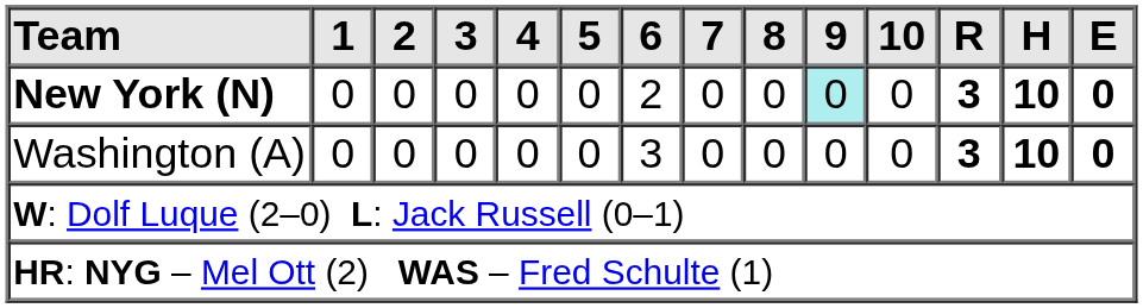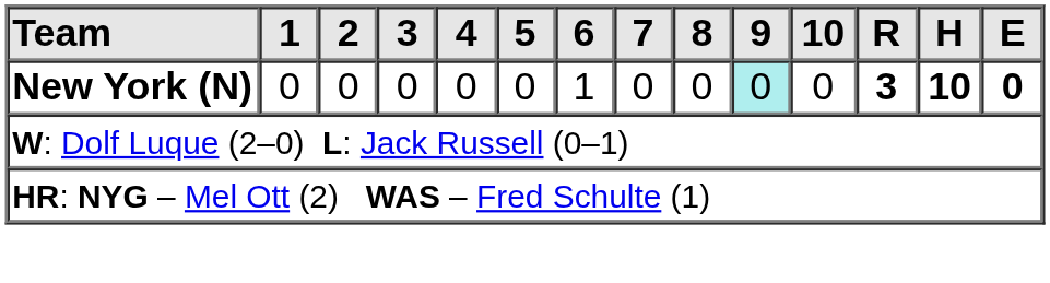New York (N) | 6: 2 -> 1
- row: Washington (A) | 0 | 0 | 0 | 0 | 0 | 3 | 0 | 0 | 0 | 0 | 3 | 10 | 0
